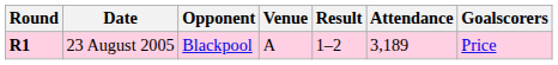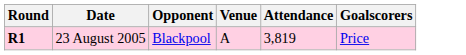- column: Result | 1–2
23 August 2005 | Attendance: 3,189 -> 3,819
